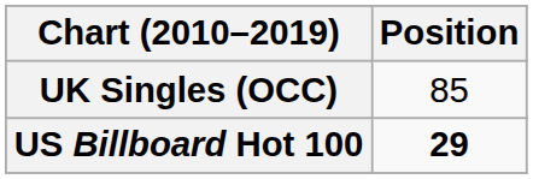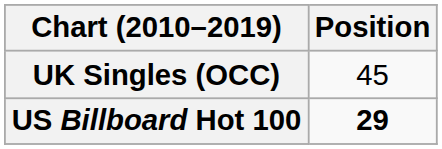UK Singles (OCC) | Position: 85 -> 45
